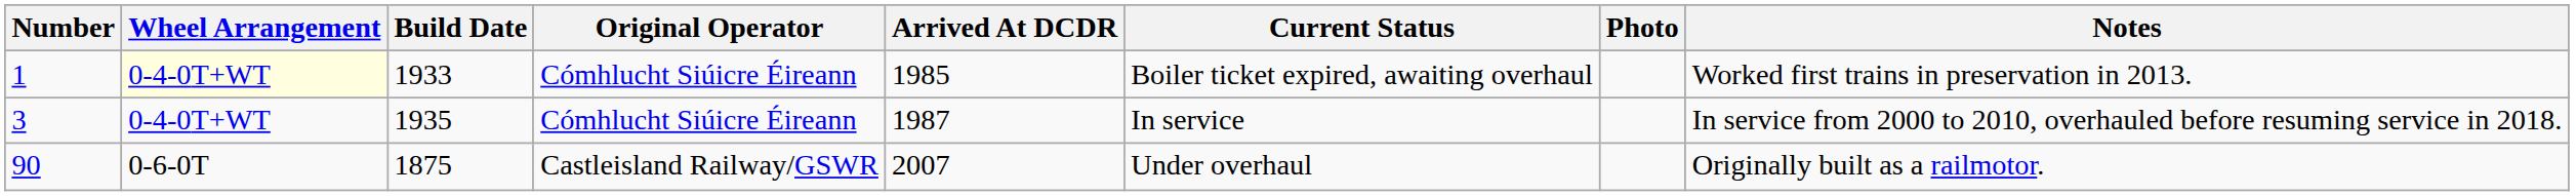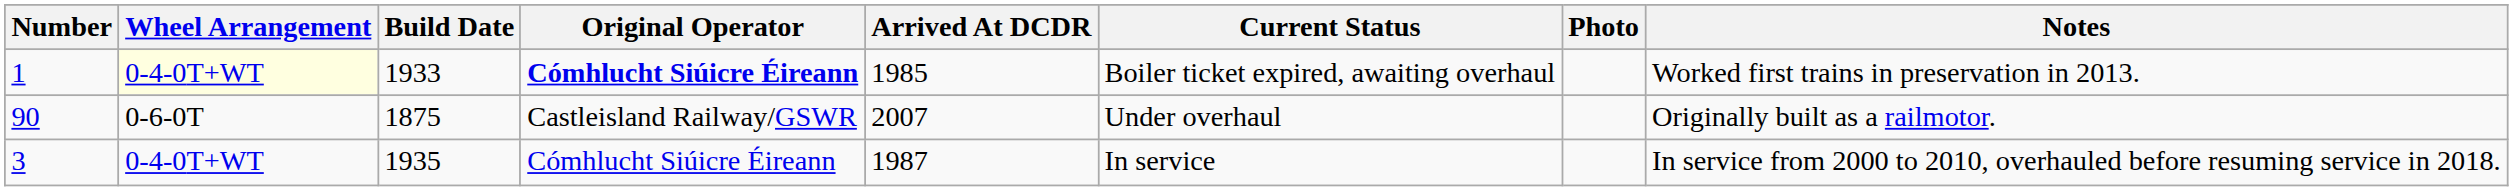1 | Original Operator: normal -> bold
rows swapped: 3 <-> 90
